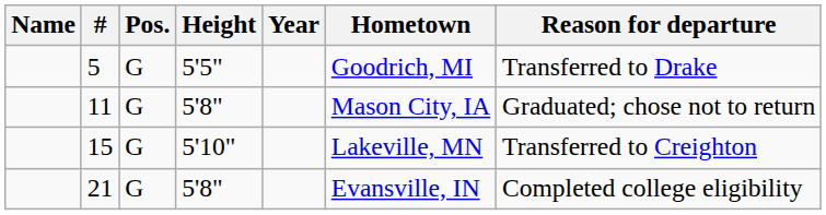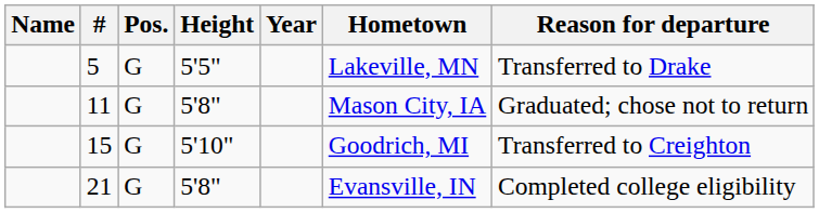5 | Hometown: Goodrich, MI -> Lakeville, MN
15 | Hometown: Lakeville, MN -> Goodrich, MI
